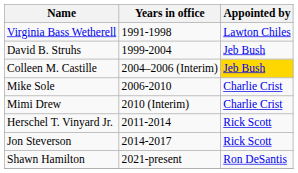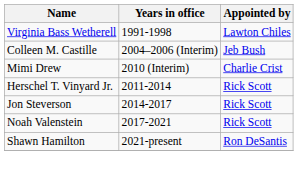- row: David B. Struhs | 1999-2004 | Jeb Bush
Colleen M. Castille | Appointed by: gold background -> no background
- row: Mike Sole | 2006-2010 | Charlie Crist
+ row: Noah Valenstein | 2017-2021 | Rick Scott
